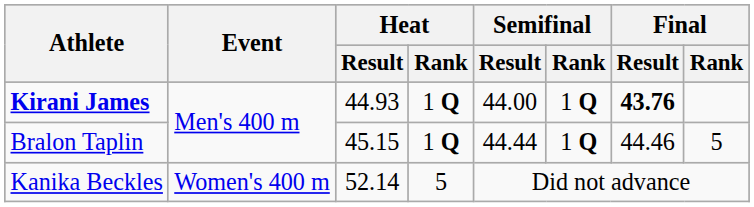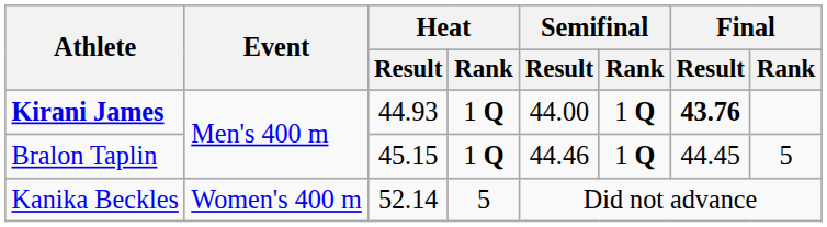Bralon Taplin | Semifinal / Result: 44.44 -> 44.46
Bralon Taplin | Final / Result: 44.46 -> 44.45
